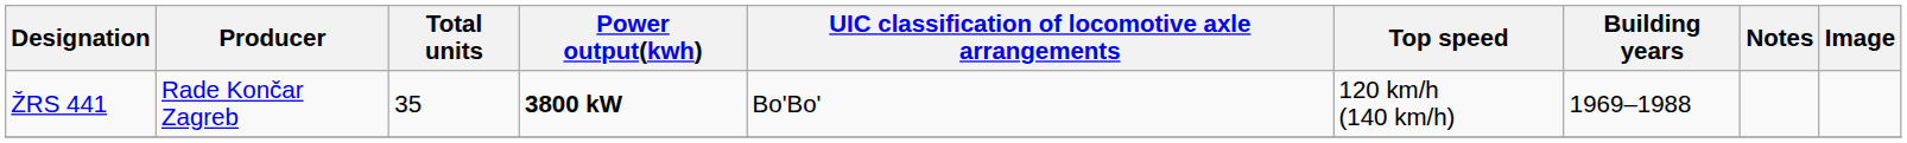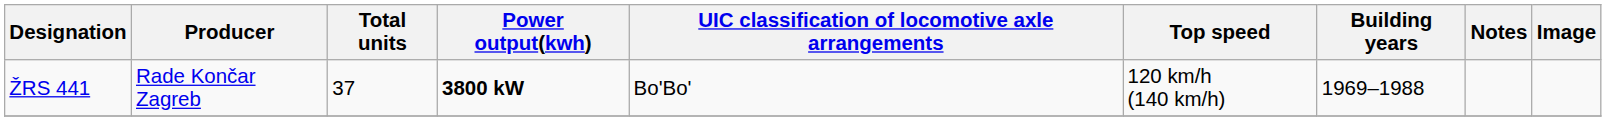ŽRS 441 | Total units: 35 -> 37
